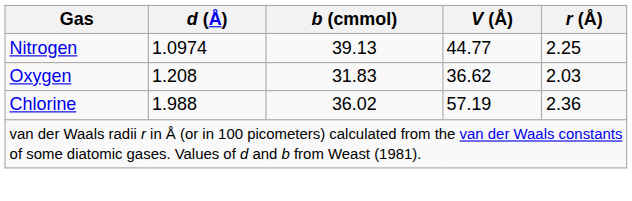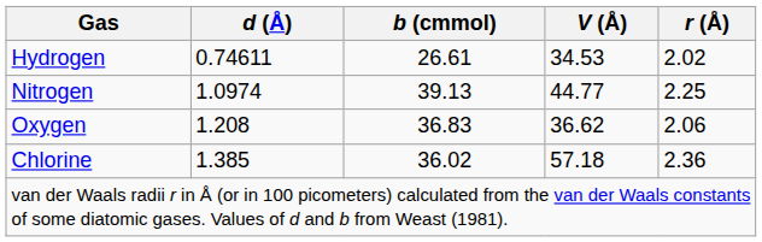+ row: Hydrogen | 0.74611 | 26.61 | 34.53 | 2.02
Oxygen | b (cmmol): 31.83 -> 36.83
Oxygen | r (Å): 2.03 -> 2.06
Chlorine | d (Å): 1.988 -> 1.385
Chlorine | V (Å): 57.19 -> 57.18
